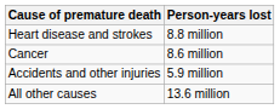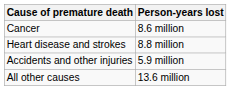rows swapped: Cancer <-> Heart disease and strokes
